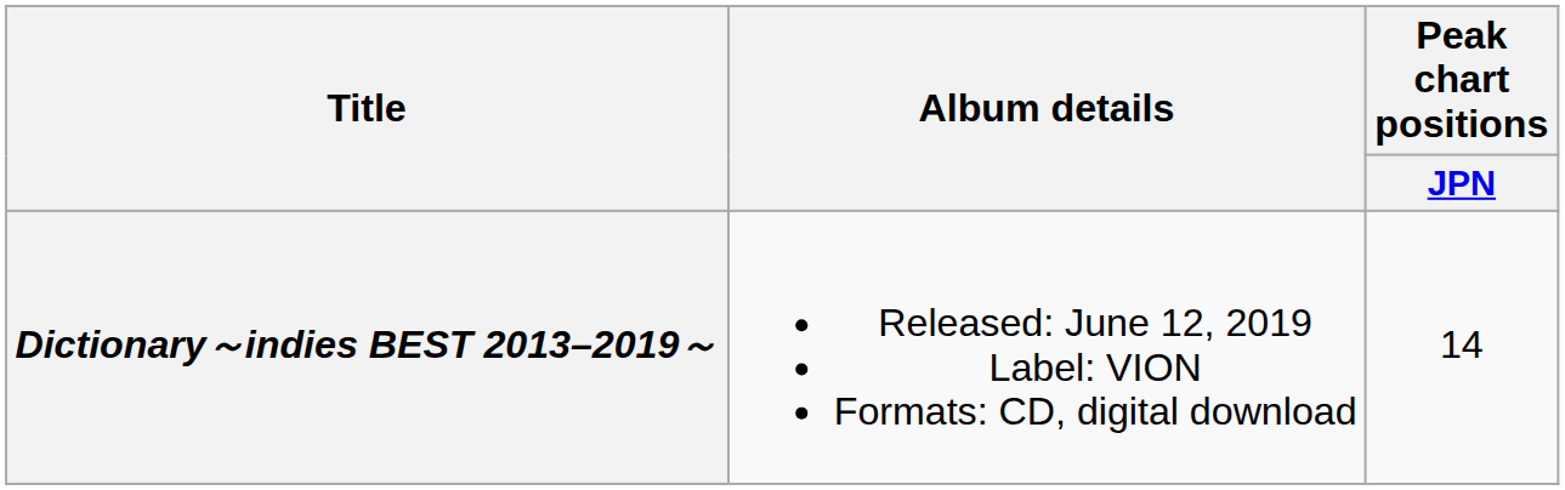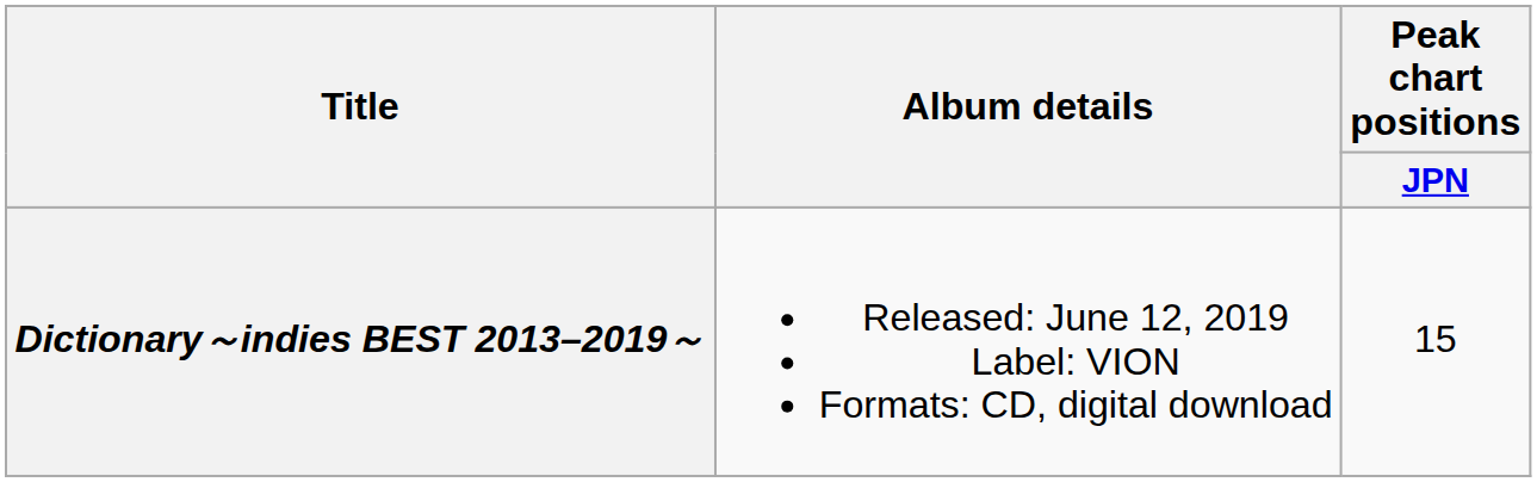Dictionary～indies BEST 2013–2019～ | Peak chart positions / JPN: 14 -> 15
